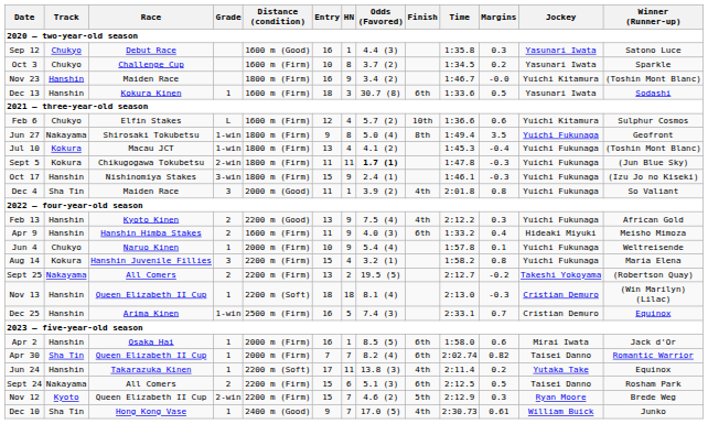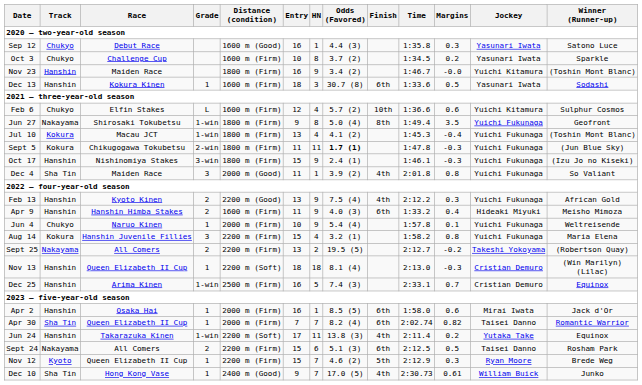Jun 24 | Grade: 1 -> 1-win
Nov 12 | Grade: 2-win -> 1
